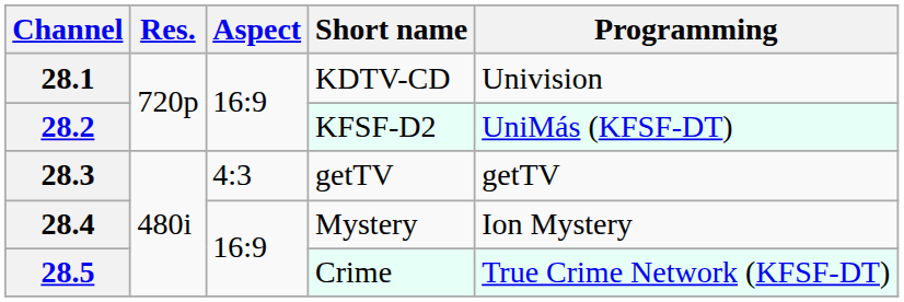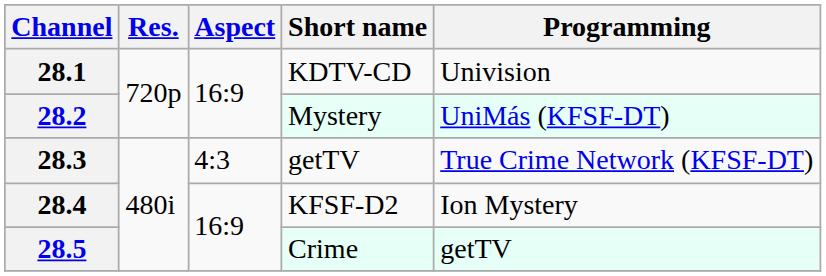28.2 | Short name: KFSF-D2 -> Mystery
28.3 | Programming: getTV -> True Crime Network (KFSF-DT)
28.4 | Short name: Mystery -> KFSF-D2
28.5 | Programming: True Crime Network (KFSF-DT) -> getTV
